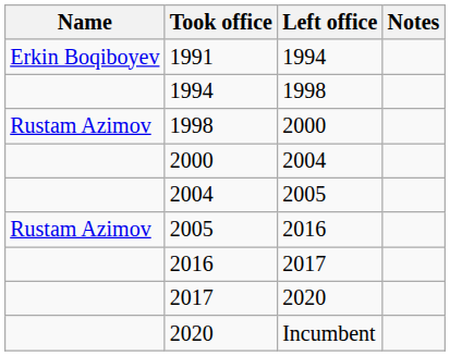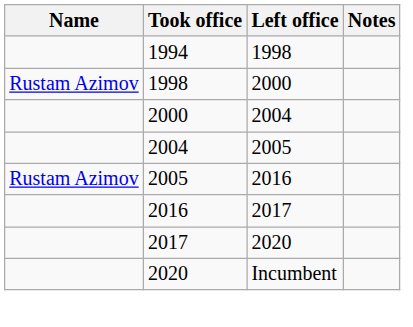- row: Erkin Boqiboyev | 1991 | 1994
